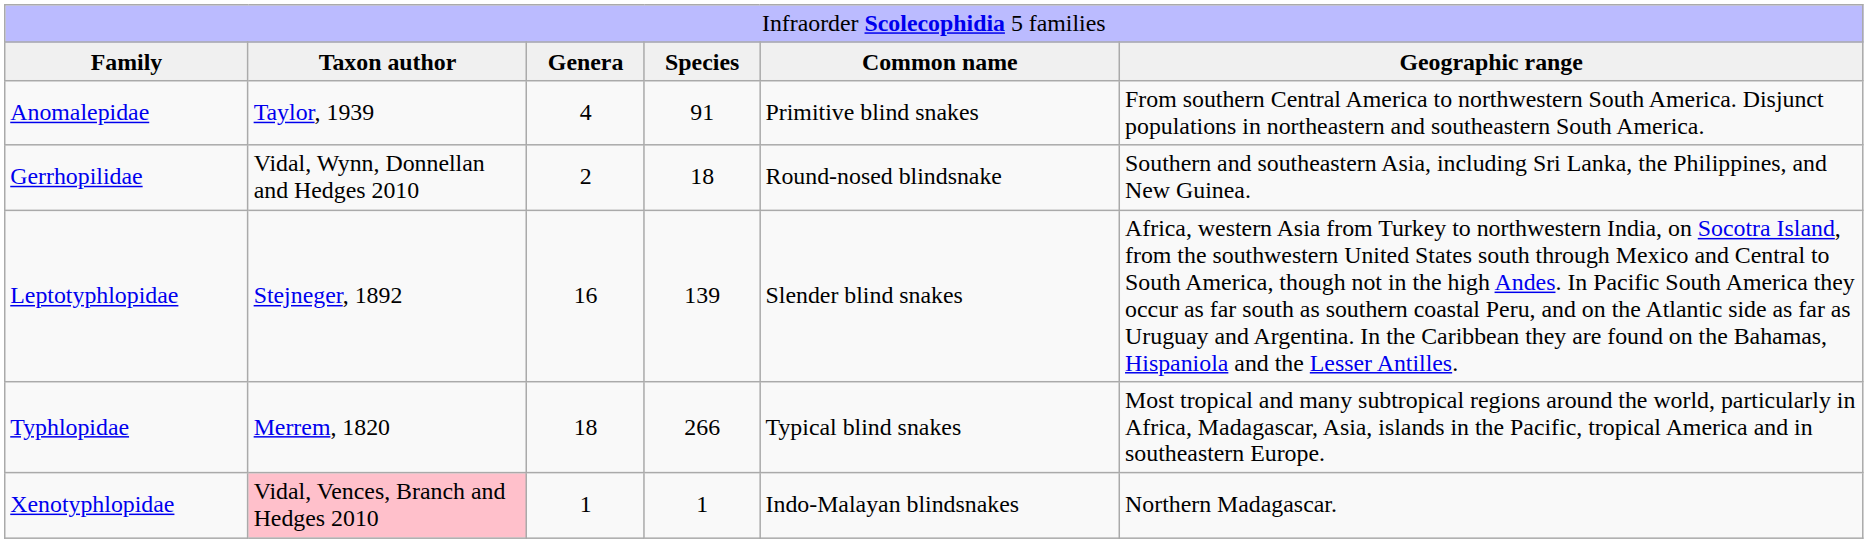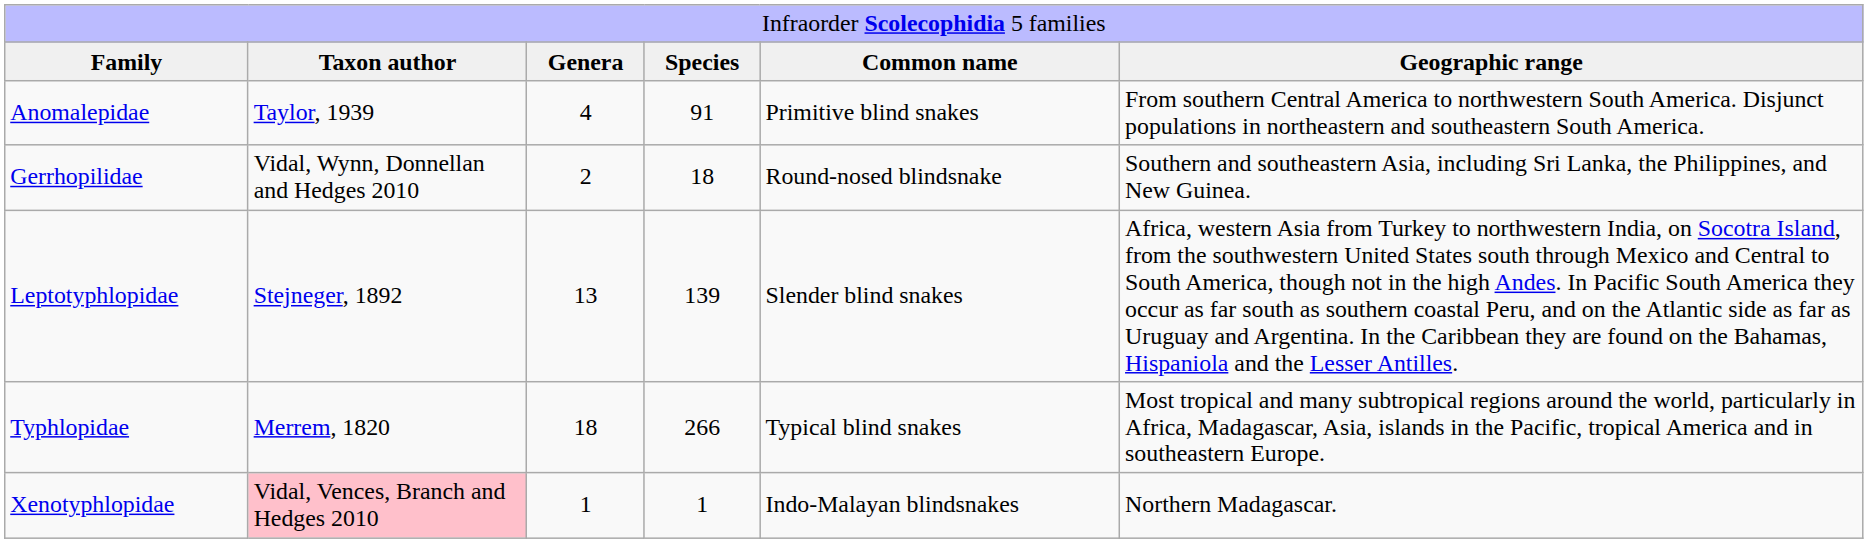Leptotyphlopidae | column 3: 16 -> 13
